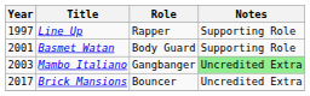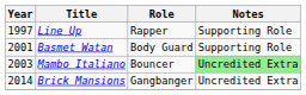Mambo Italiano | Role: Gangbanger -> Bouncer
Brick Mansions | Year: 2017 -> 2014
Brick Mansions | Role: Bouncer -> Gangbanger
